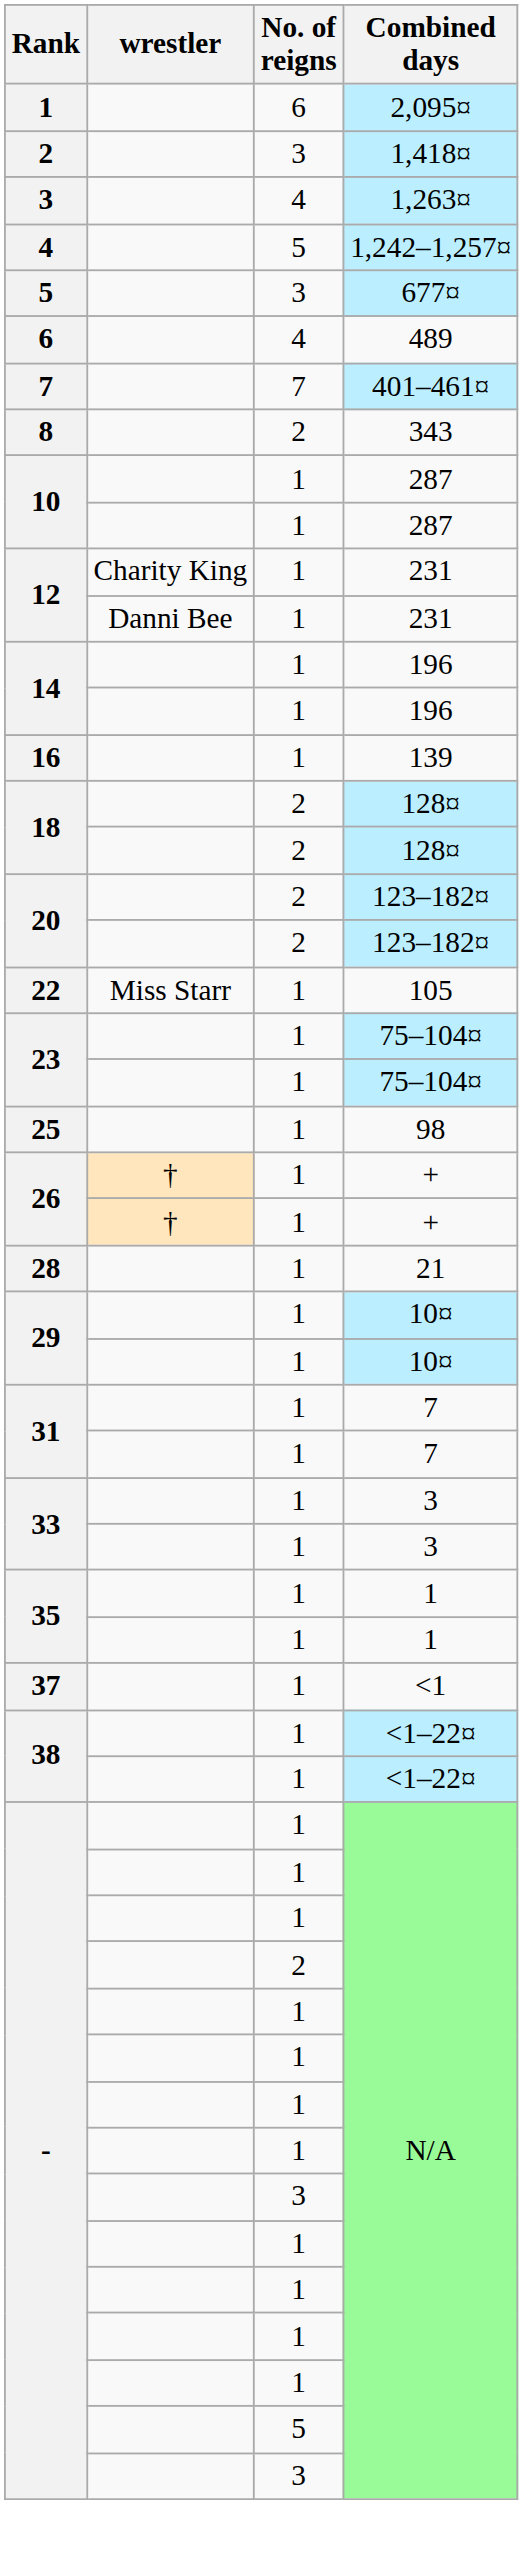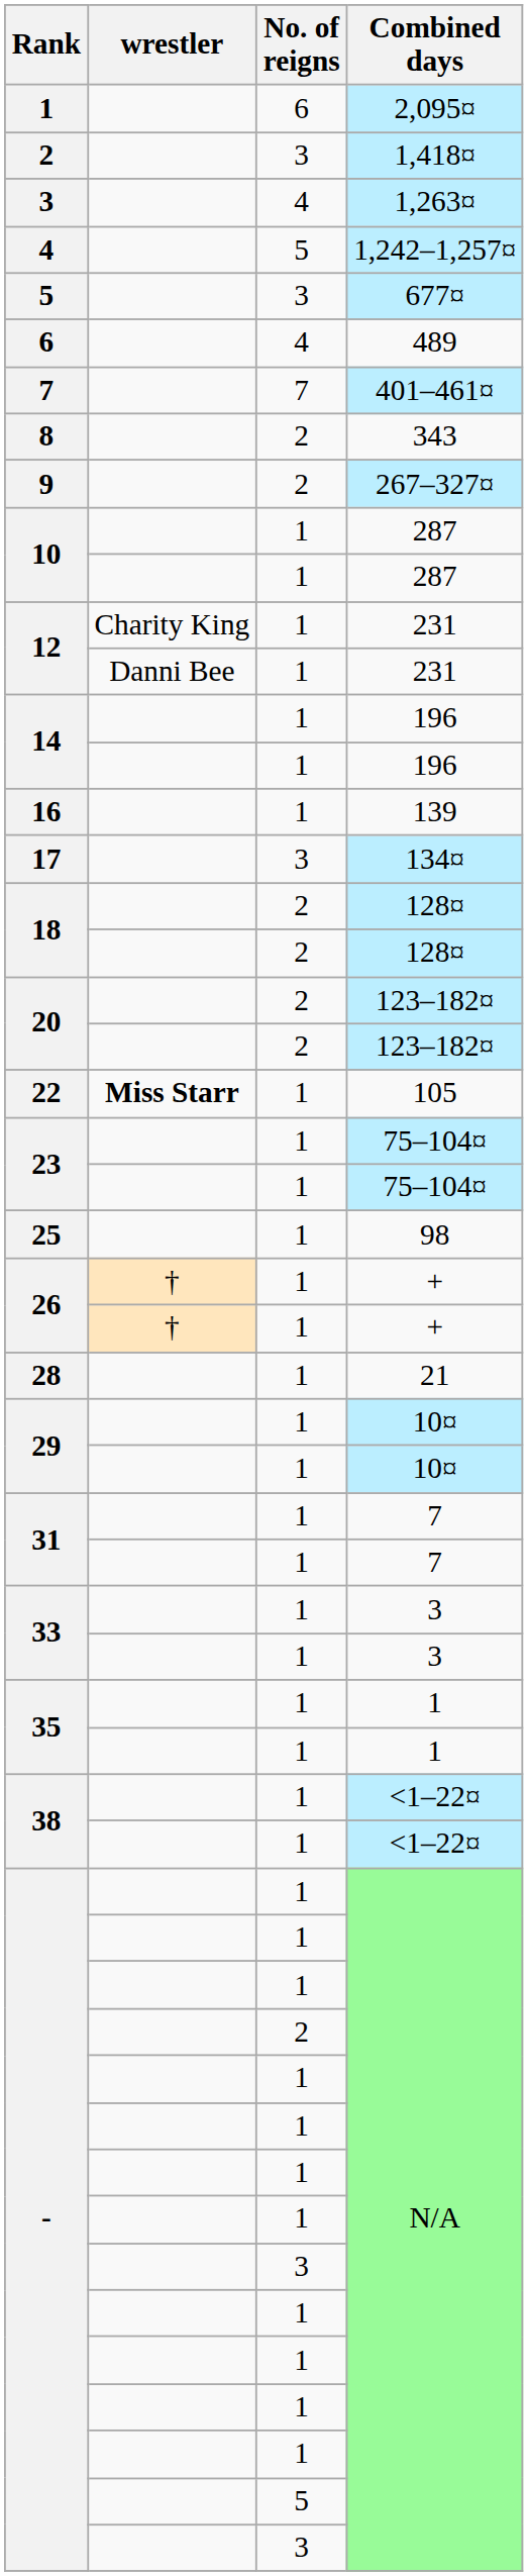+ row: 9 | 2 | 267–327¤
+ row: 17 | 3 | 134¤
22 | wrestler: normal -> bold
- row: 37 | 1 | <1
